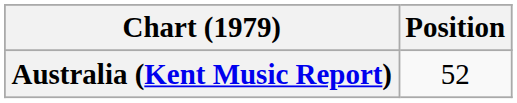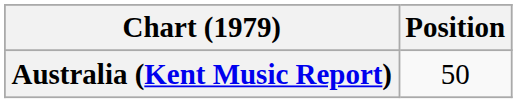Australia (Kent Music Report) | Position: 52 -> 50
